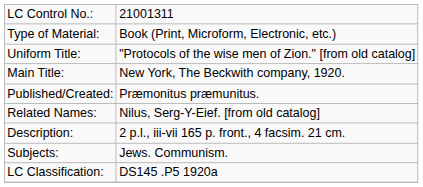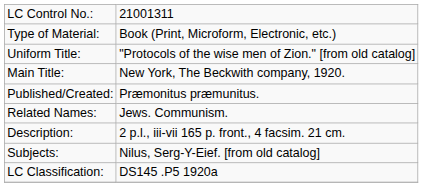Related Names: | column 2: Nilus, Serg-Y-Eief. [from old catalog] -> Jews. Communism.
Subjects: | column 2: Jews. Communism. -> Nilus, Serg-Y-Eief. [from old catalog]
